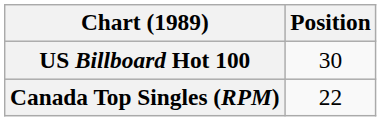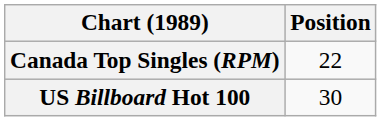rows swapped: Canada Top Singles (RPM) <-> US Billboard Hot 100
